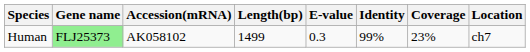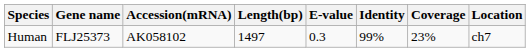Human | Gene name: lightgreen background -> no background
Human | Length(bp): 1499 -> 1497
